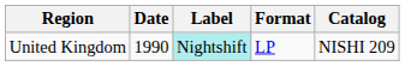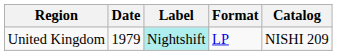United Kingdom | Date: 1990 -> 1979
